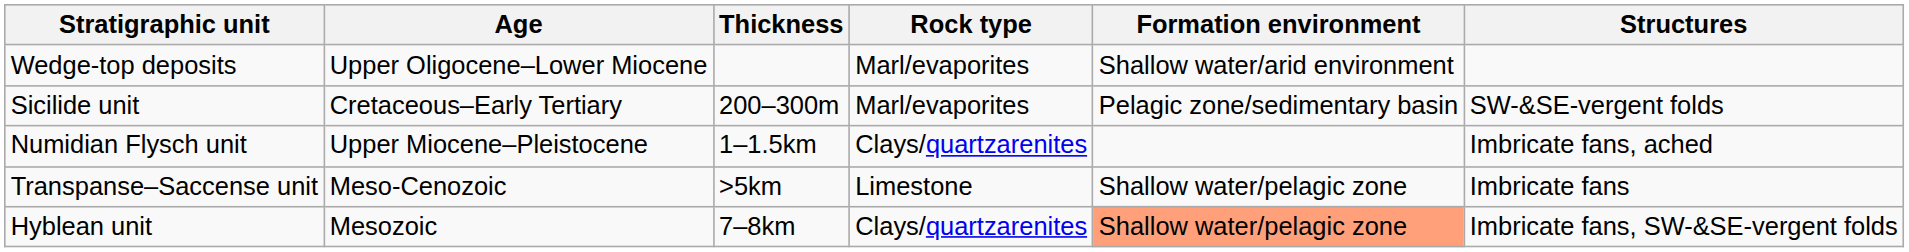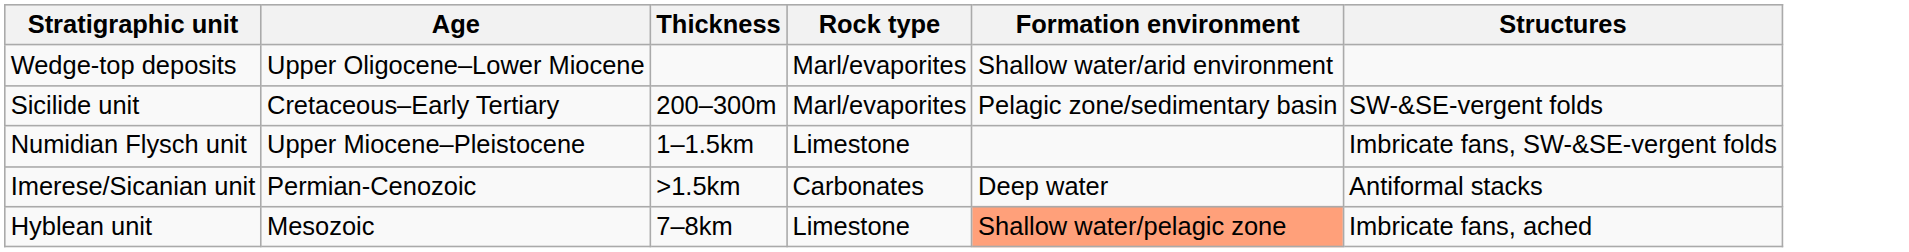Numidian Flysch unit | Rock type: Clays/quartzarenites -> Limestone
Numidian Flysch unit | Structures: Imbricate fans, ached -> Imbricate fans, SW-&SE-vergent folds
+ row: Imerese/Sicanian unit | Permian-Cenozoic | >1.5km | Carbonates | Deep water | Antiformal stacks
- row: Transpanse–Saccense unit | Meso-Cenozoic | >5km | Limestone | Shallow water/pelagic zone | Imbricate fans
Hyblean unit | Rock type: Clays/quartzarenites -> Limestone
Hyblean unit | Structures: Imbricate fans, SW-&SE-vergent folds -> Imbricate fans, ached
